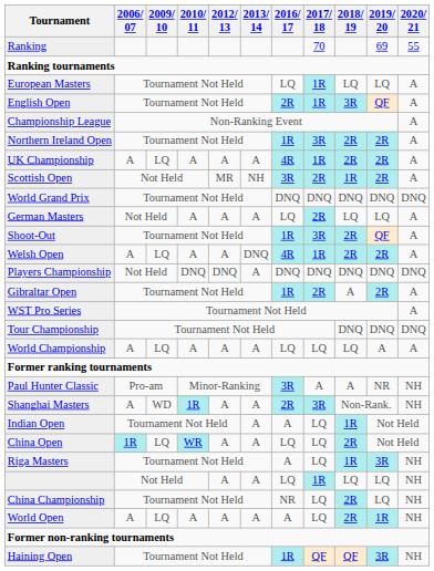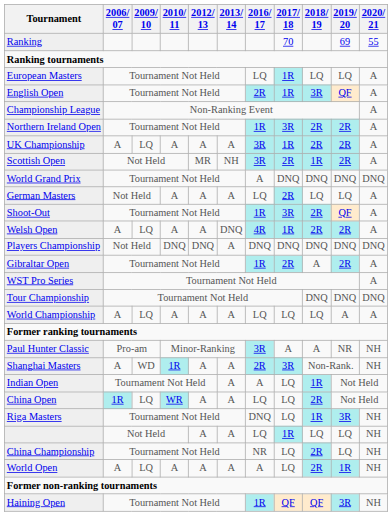UK Championship | 2016/ 17: 4R -> 3R
World Grand Prix | 2016/ 17: DNQ -> A
Riga Masters | 2016/ 17: A -> DNQ
